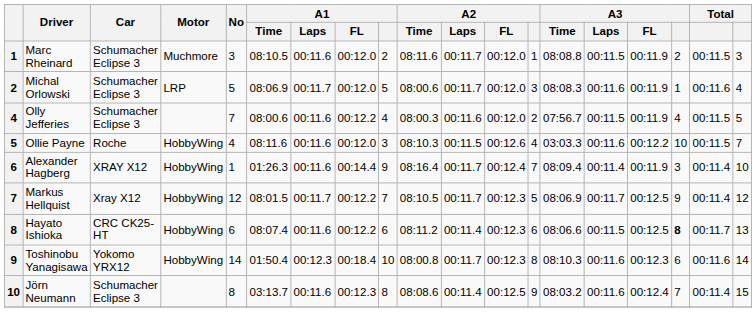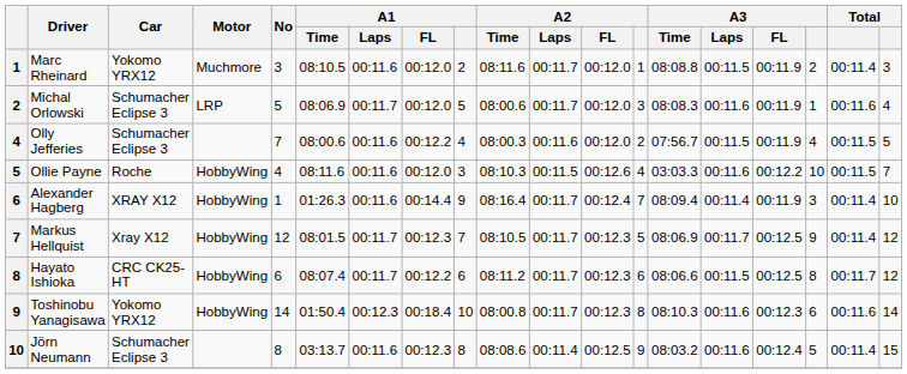Marc Rheinard | Car: Schumacher Eclipse 3 -> Yokomo YRX12
Marc Rheinard | column 18: 00:11.5 -> 00:11.4
Markus Hellquist | A1 / FL: 00:12.2 -> 00:12.3
Hayato Ishioka | A1 / Laps: 00:11.6 -> 00:11.7
Hayato Ishioka | A2 / Laps: 00:11.4 -> 00:11.7
Hayato Ishioka | A3: bold -> normal
Hayato Ishioka | column 19: 13 -> 12
Jörn Neumann | A3: 7 -> 5
